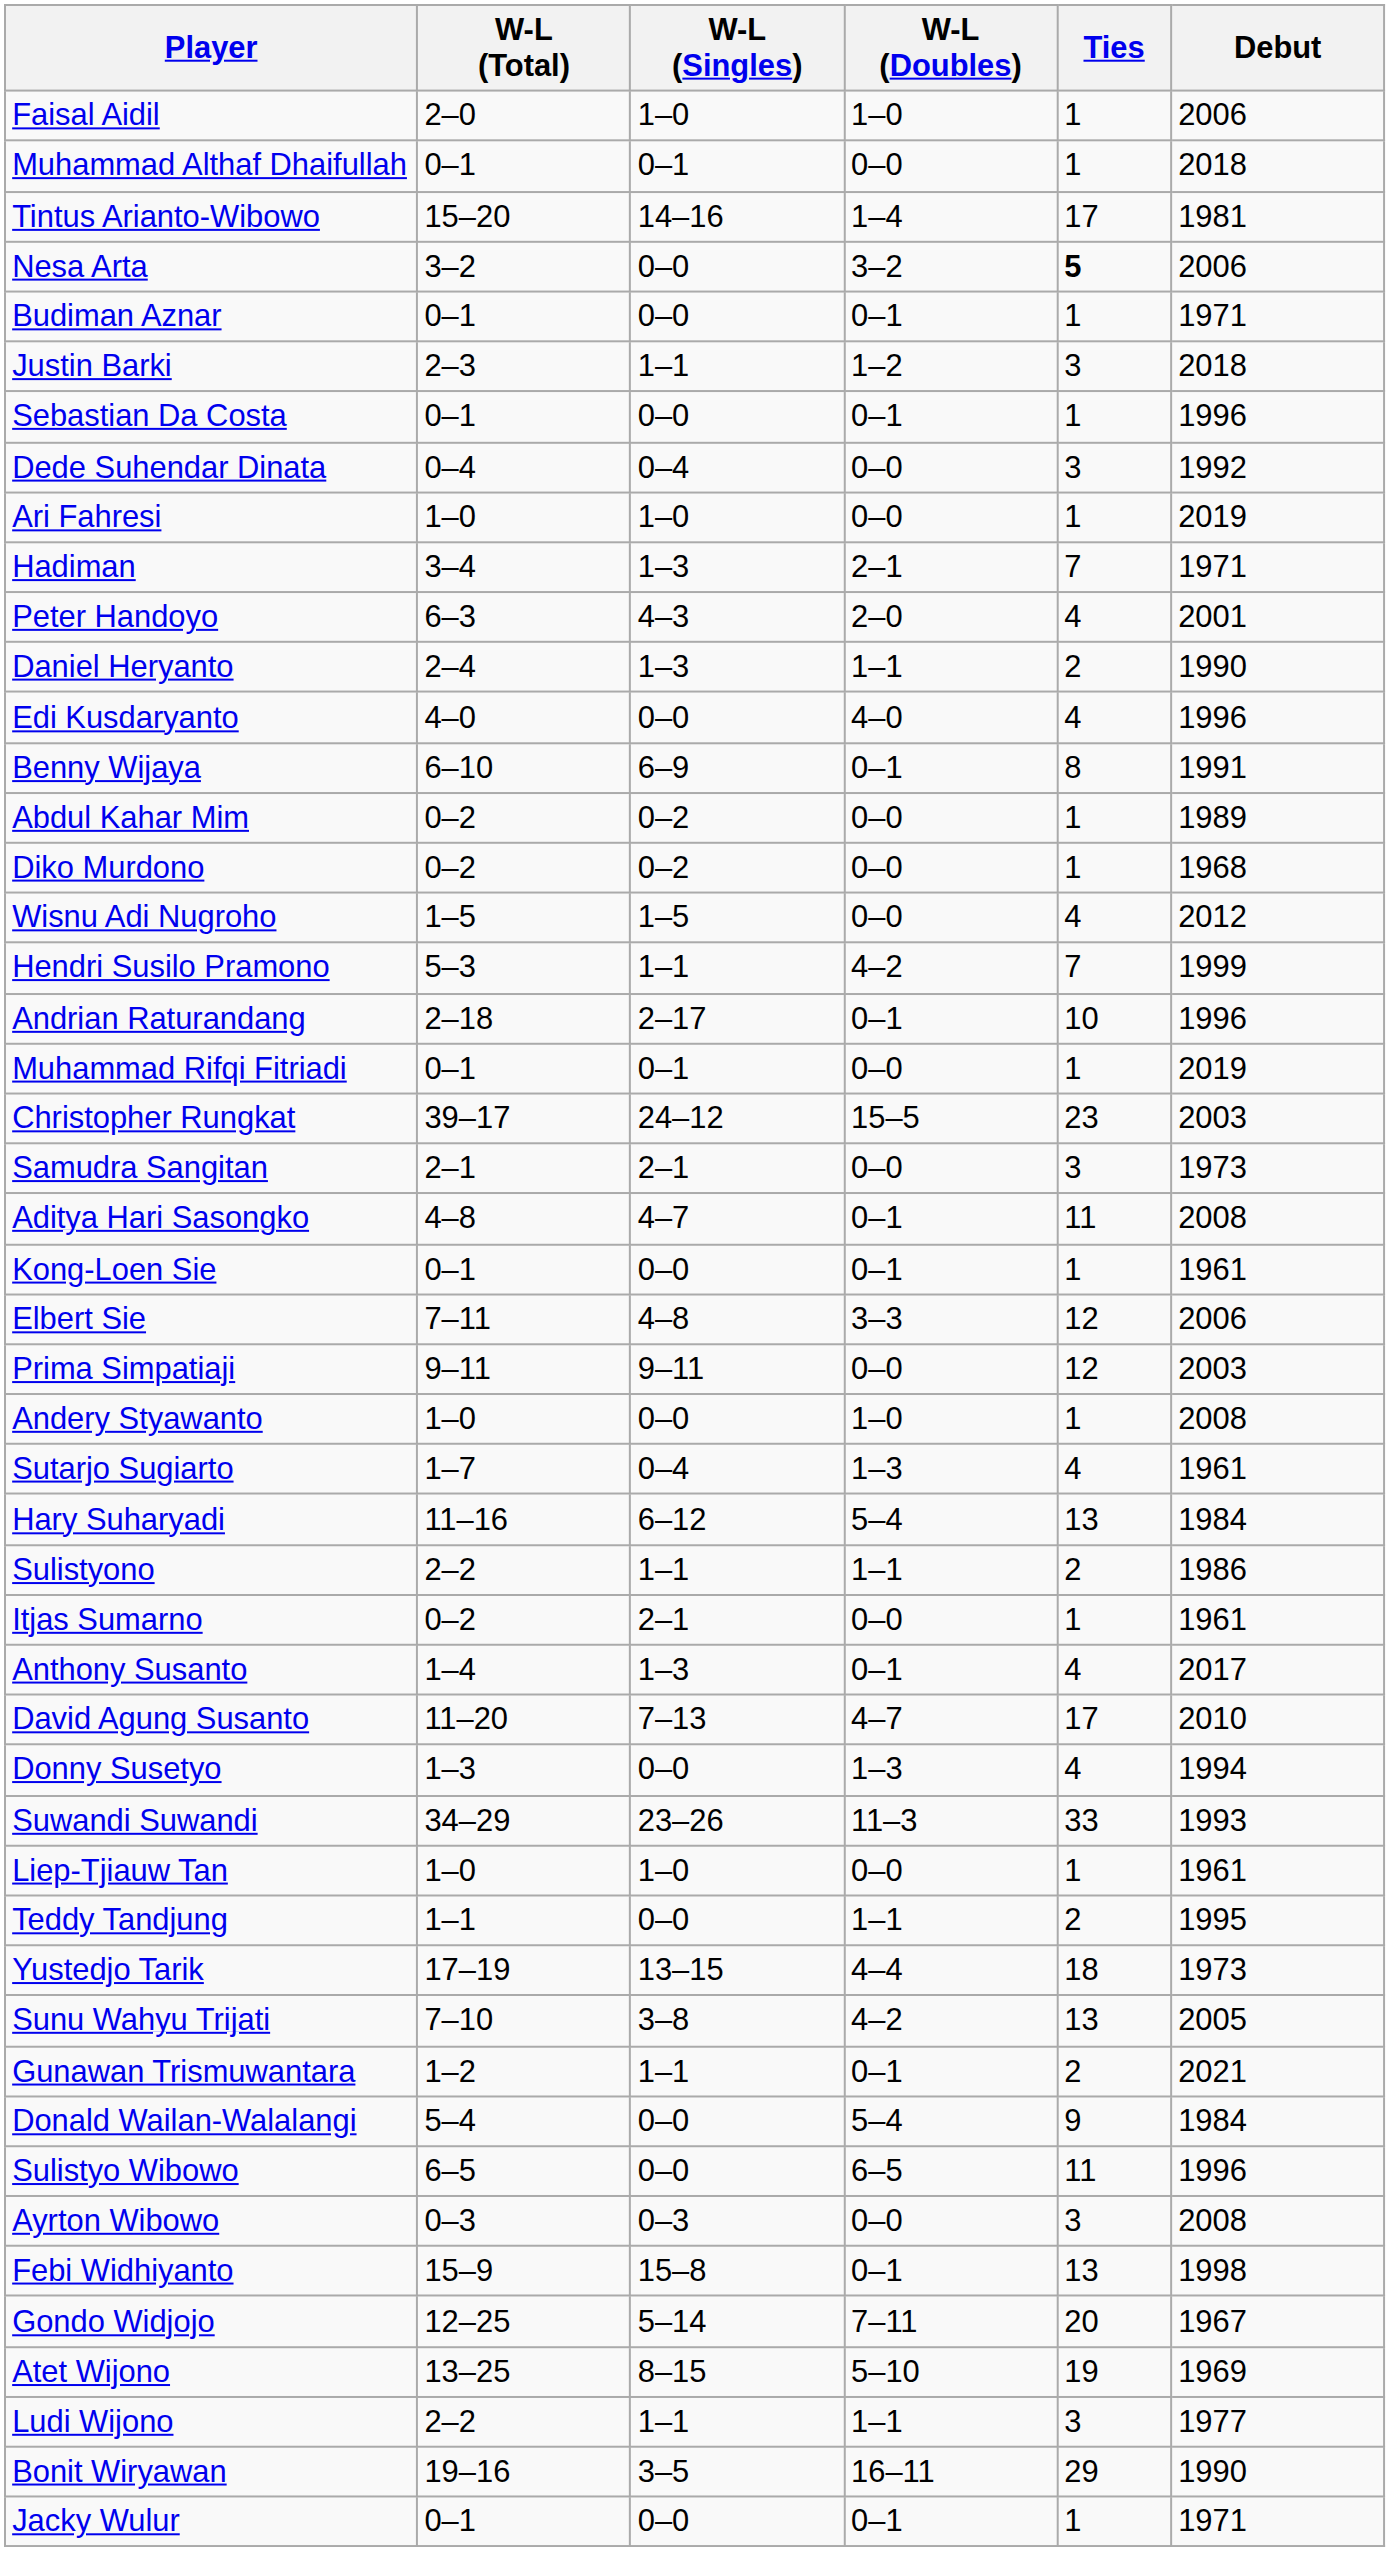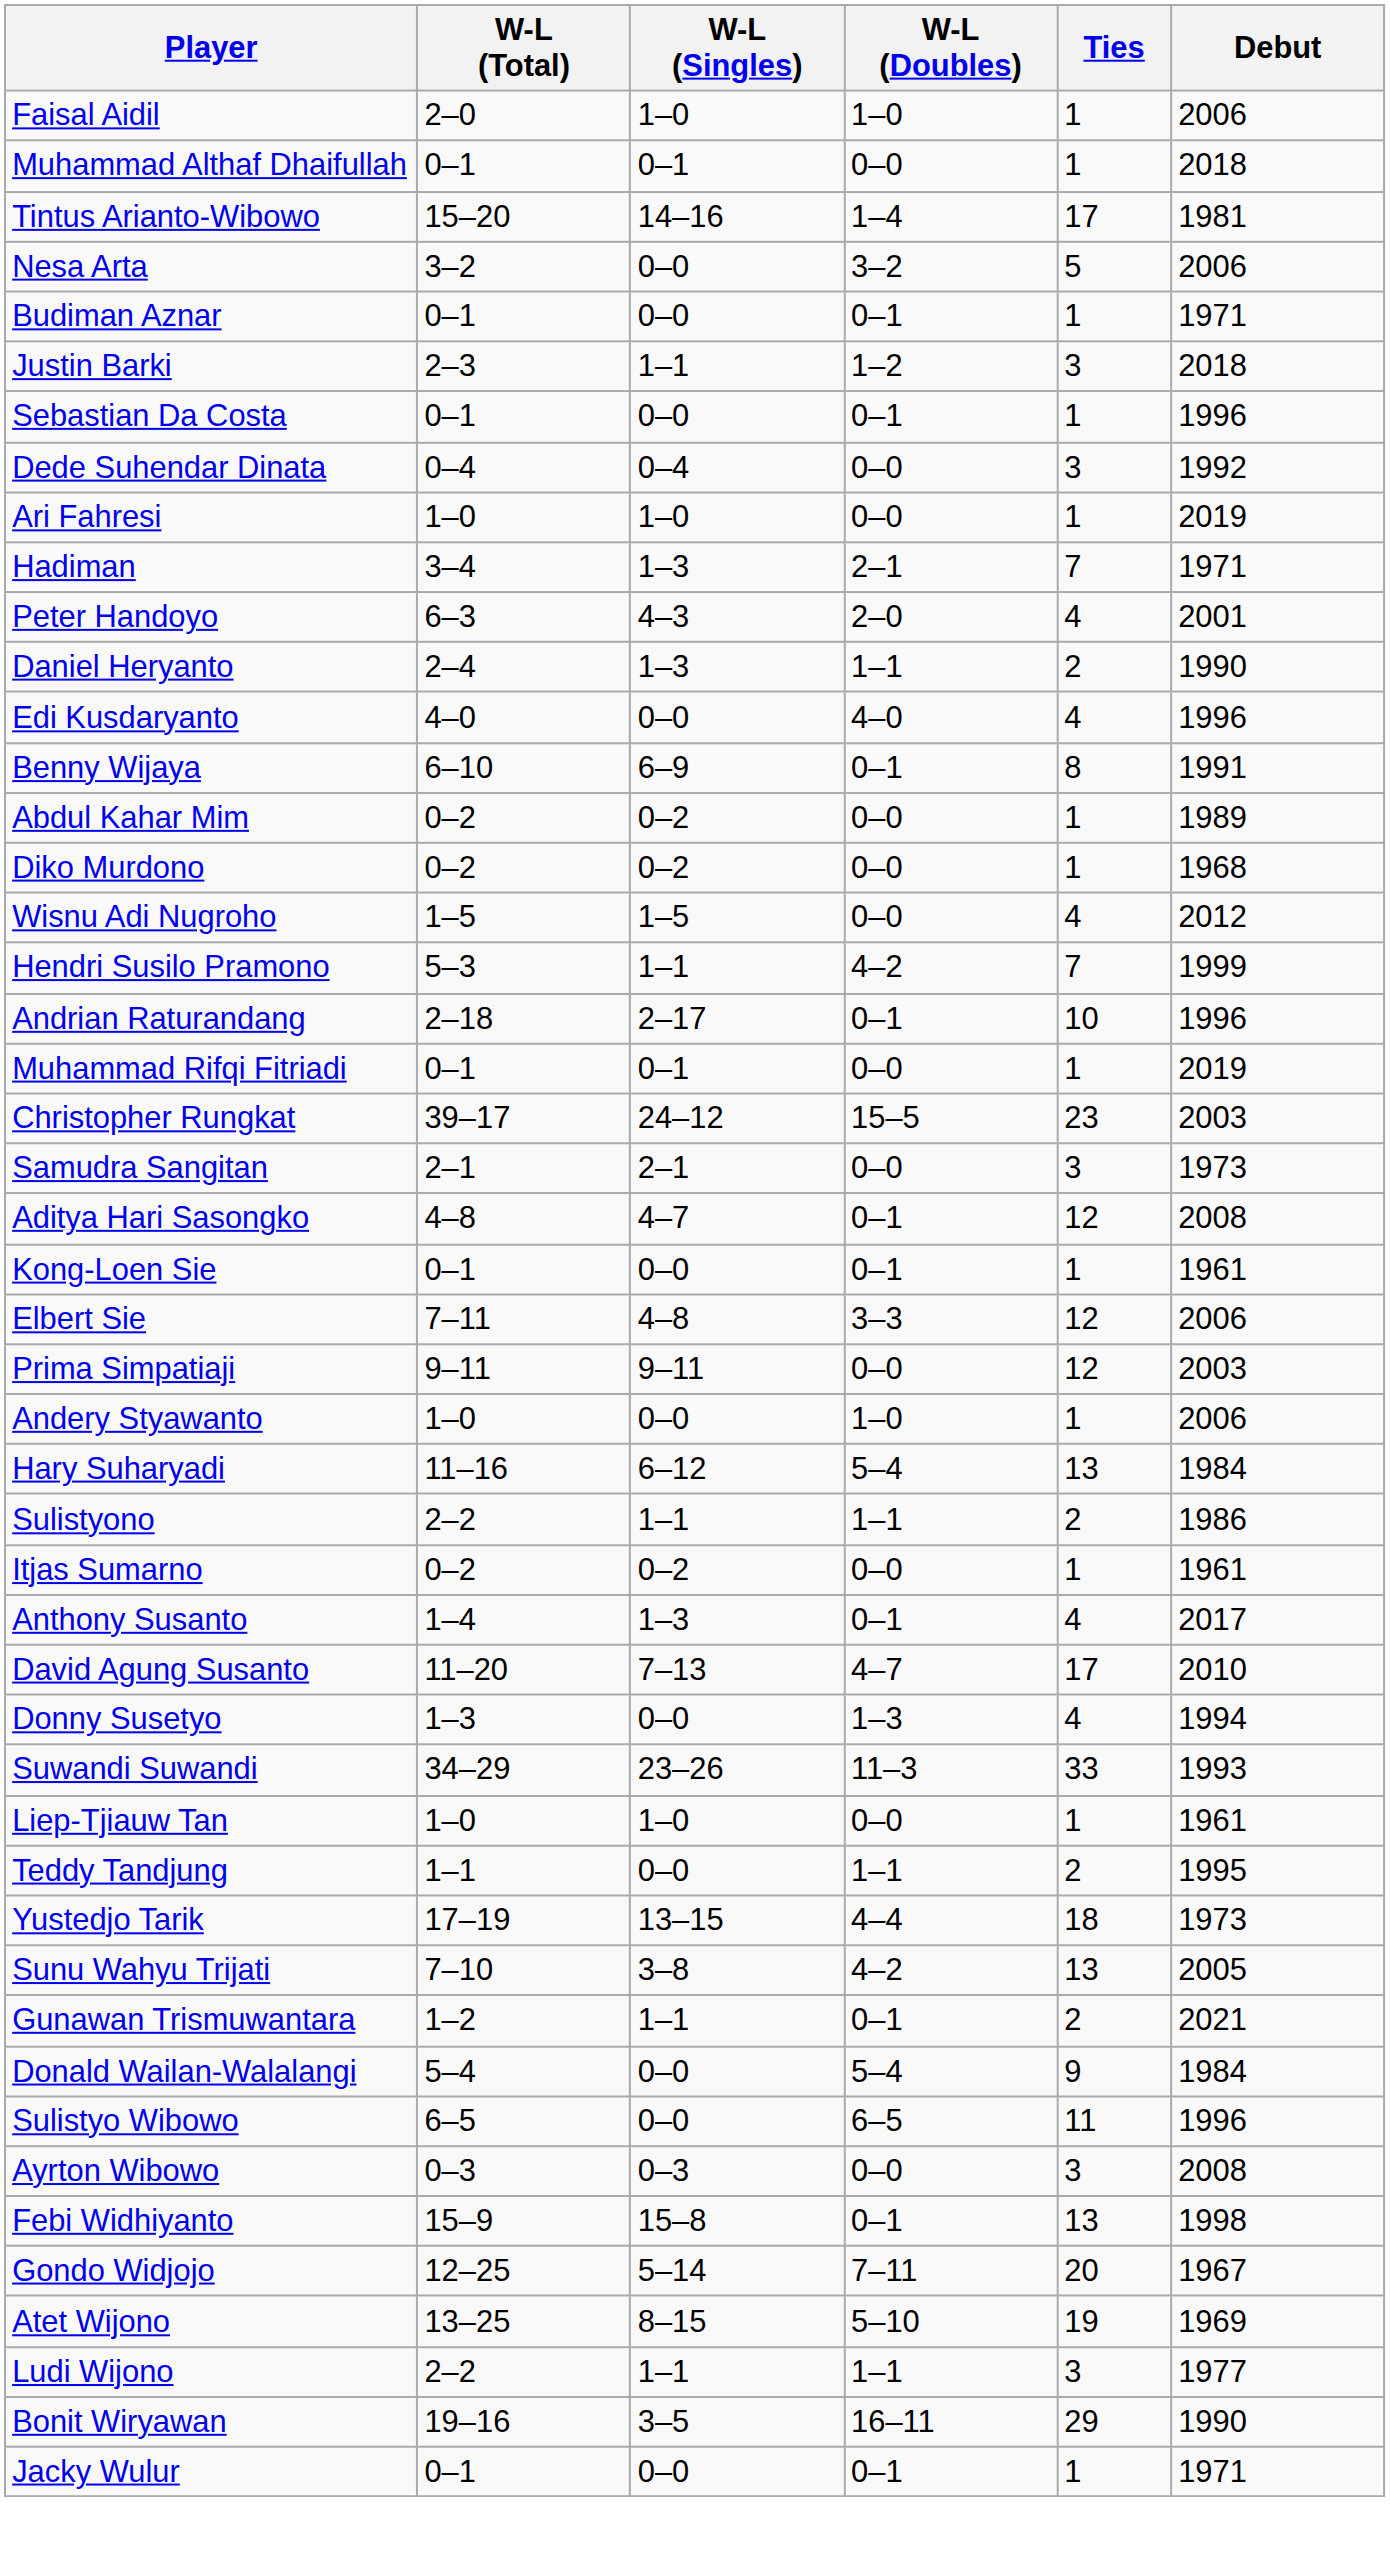Nesa Arta | Ties: bold -> normal
Aditya Hari Sasongko | Ties: 11 -> 12
Andery Styawanto | Debut: 2008 -> 2006
- row: Sutarjo Sugiarto | 1–7 | 0–4 | 1–3 | 4 | 1961
Itjas Sumarno | W-L (Singles): 2–1 -> 0–2
